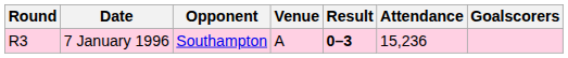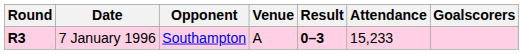7 January 1996 | Round: normal -> bold
7 January 1996 | Attendance: 15,236 -> 15,233
